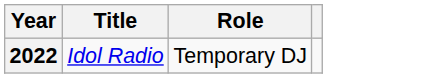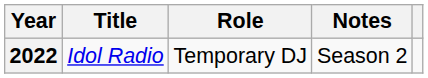+ column: Notes | Season 2
